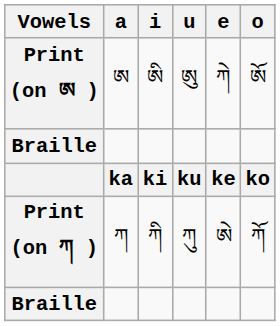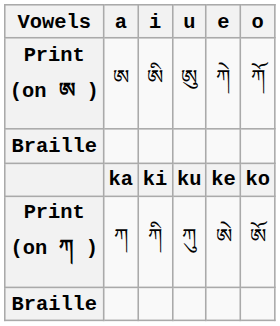Print (on ཨ ) | o: ཨོ -> ཀོ
Print (on ཀ ) | o: ཀོ -> ཨོ
